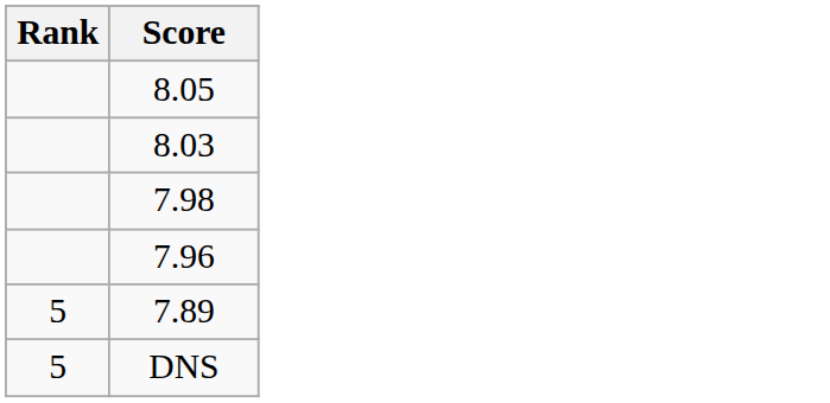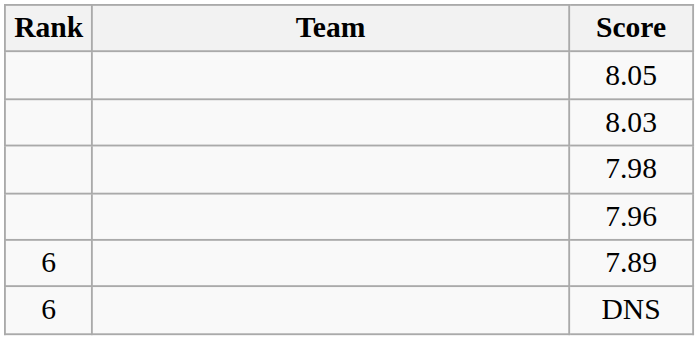+ column: Team
7.89 | Rank: 5 -> 6
DNS | Rank: 5 -> 6
